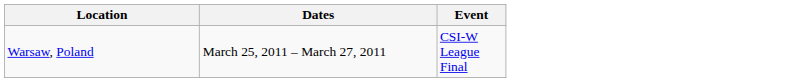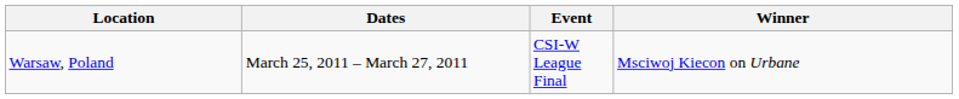+ column: Winner | Msciwoj Kiecon on Urbane
